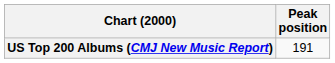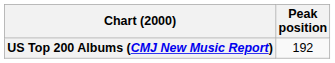US Top 200 Albums (CMJ New Music Report) | Peak position: 191 -> 192
